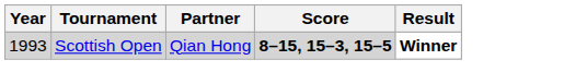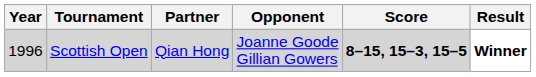+ column: Opponent | Joanne Goode Gillian Gowers
Scottish Open | Year: 1993 -> 1996
